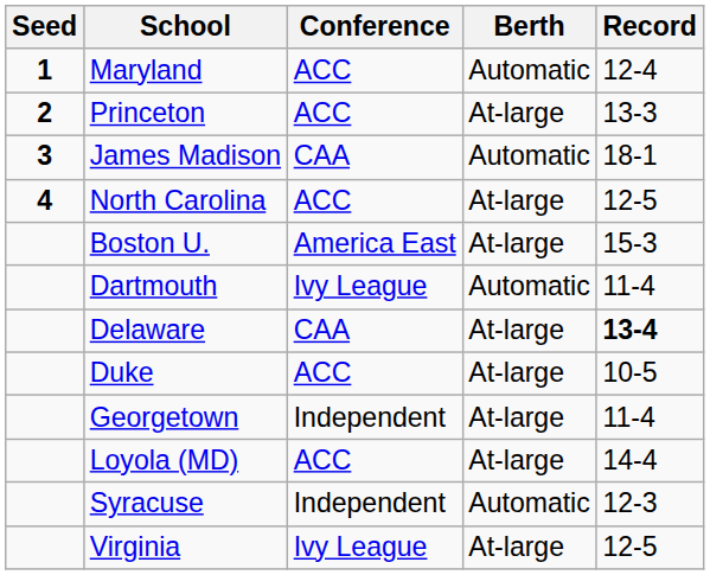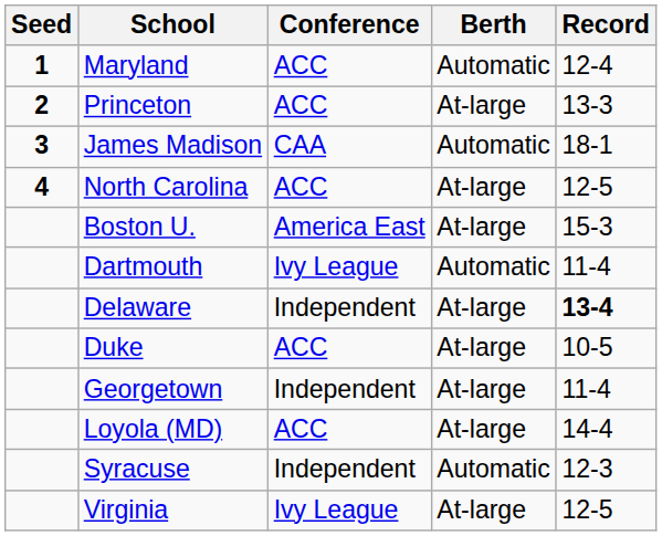Delaware | Conference: CAA -> Independent
